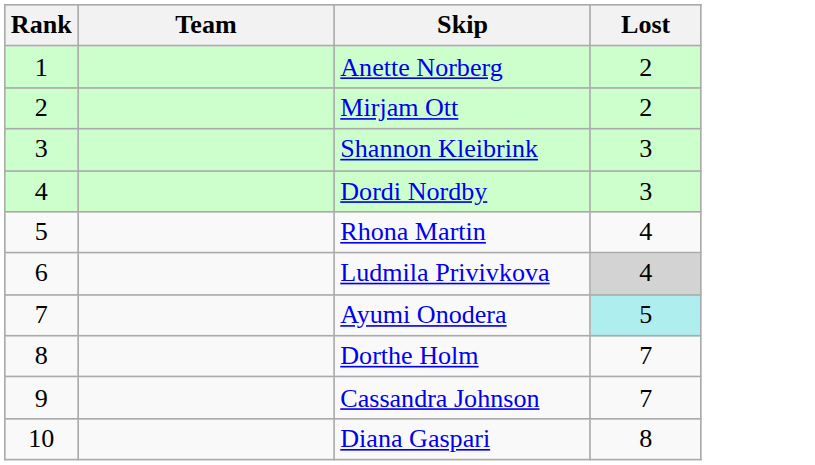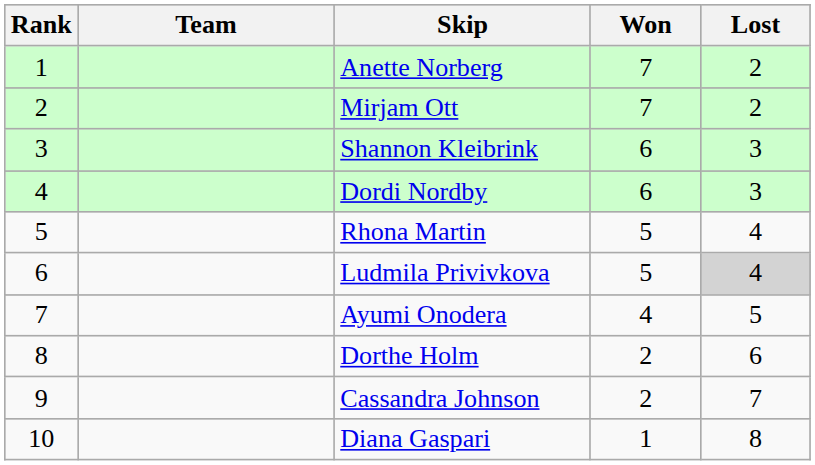+ column: Won | 7 | 7 | 6 | 6 | 5 | 5 | 4 | 2 | 2 | 1
Ayumi Onodera | Lost: paleturquoise background -> no background
Dorthe Holm | Lost: 7 -> 6
